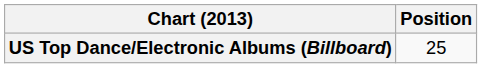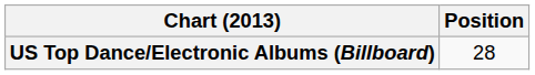US Top Dance/Electronic Albums (Billboard) | Position: 25 -> 28
